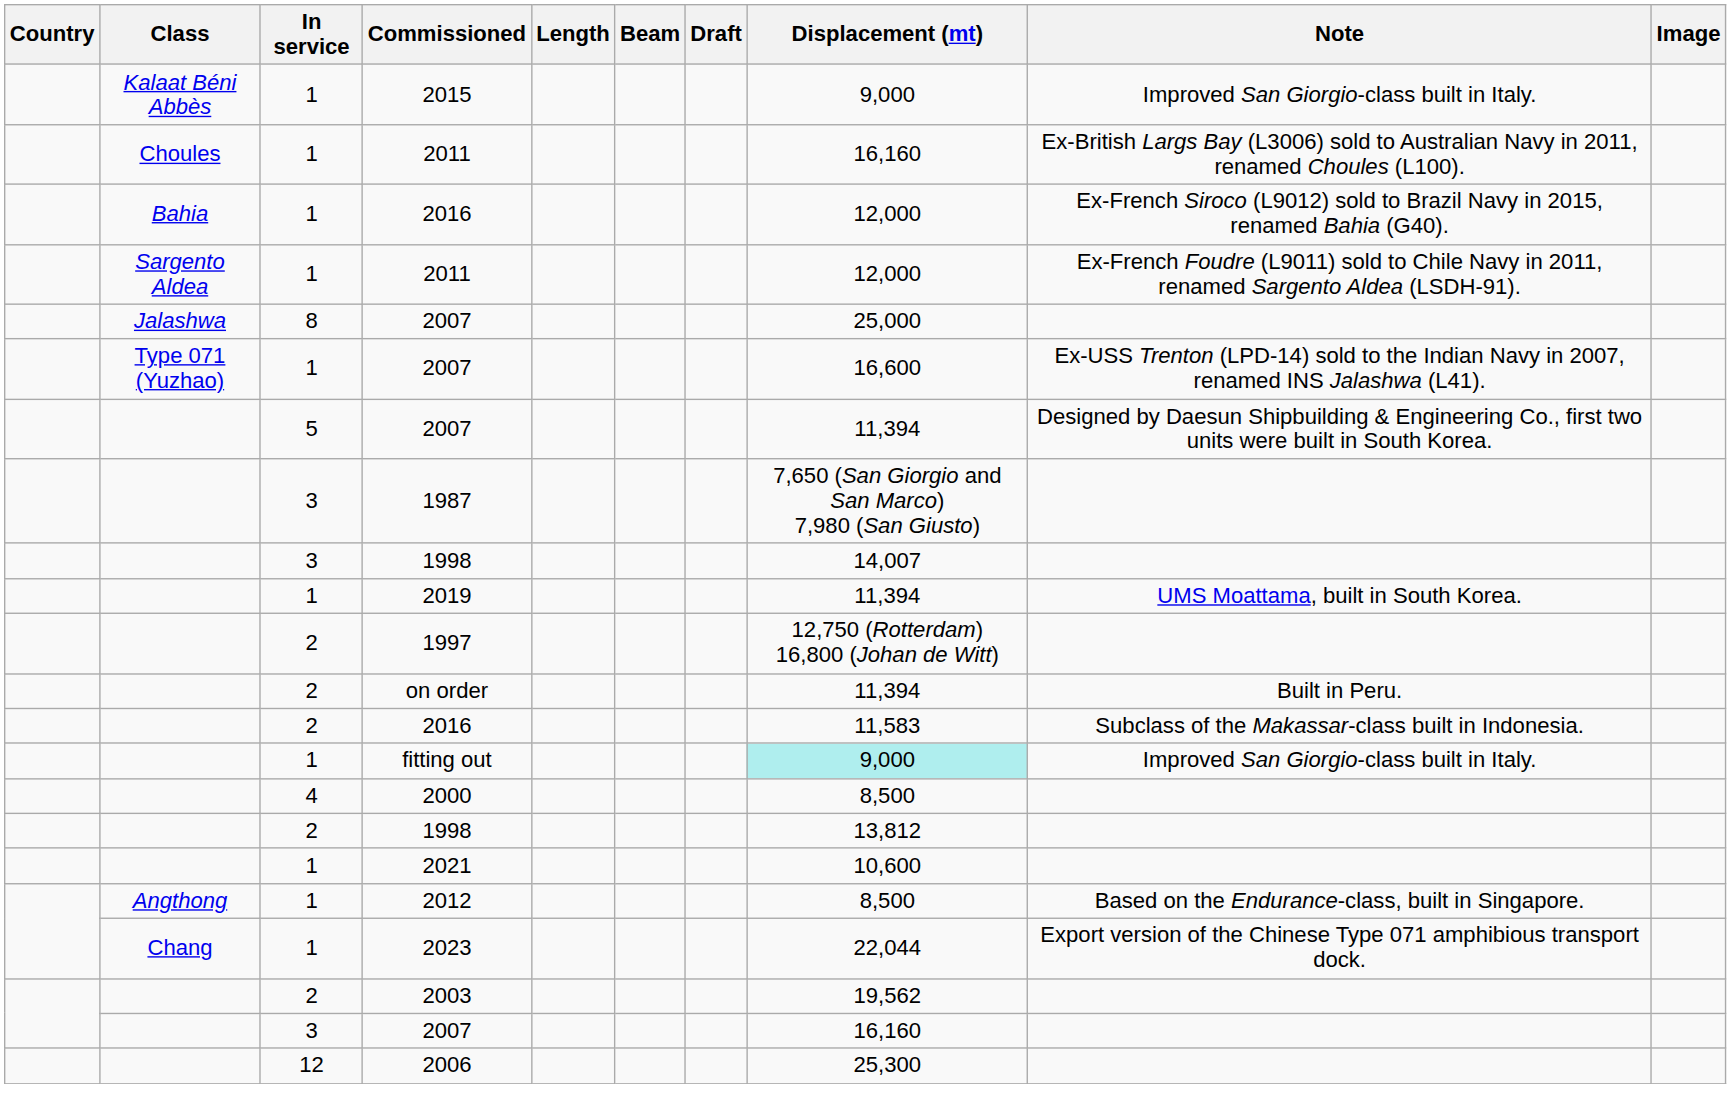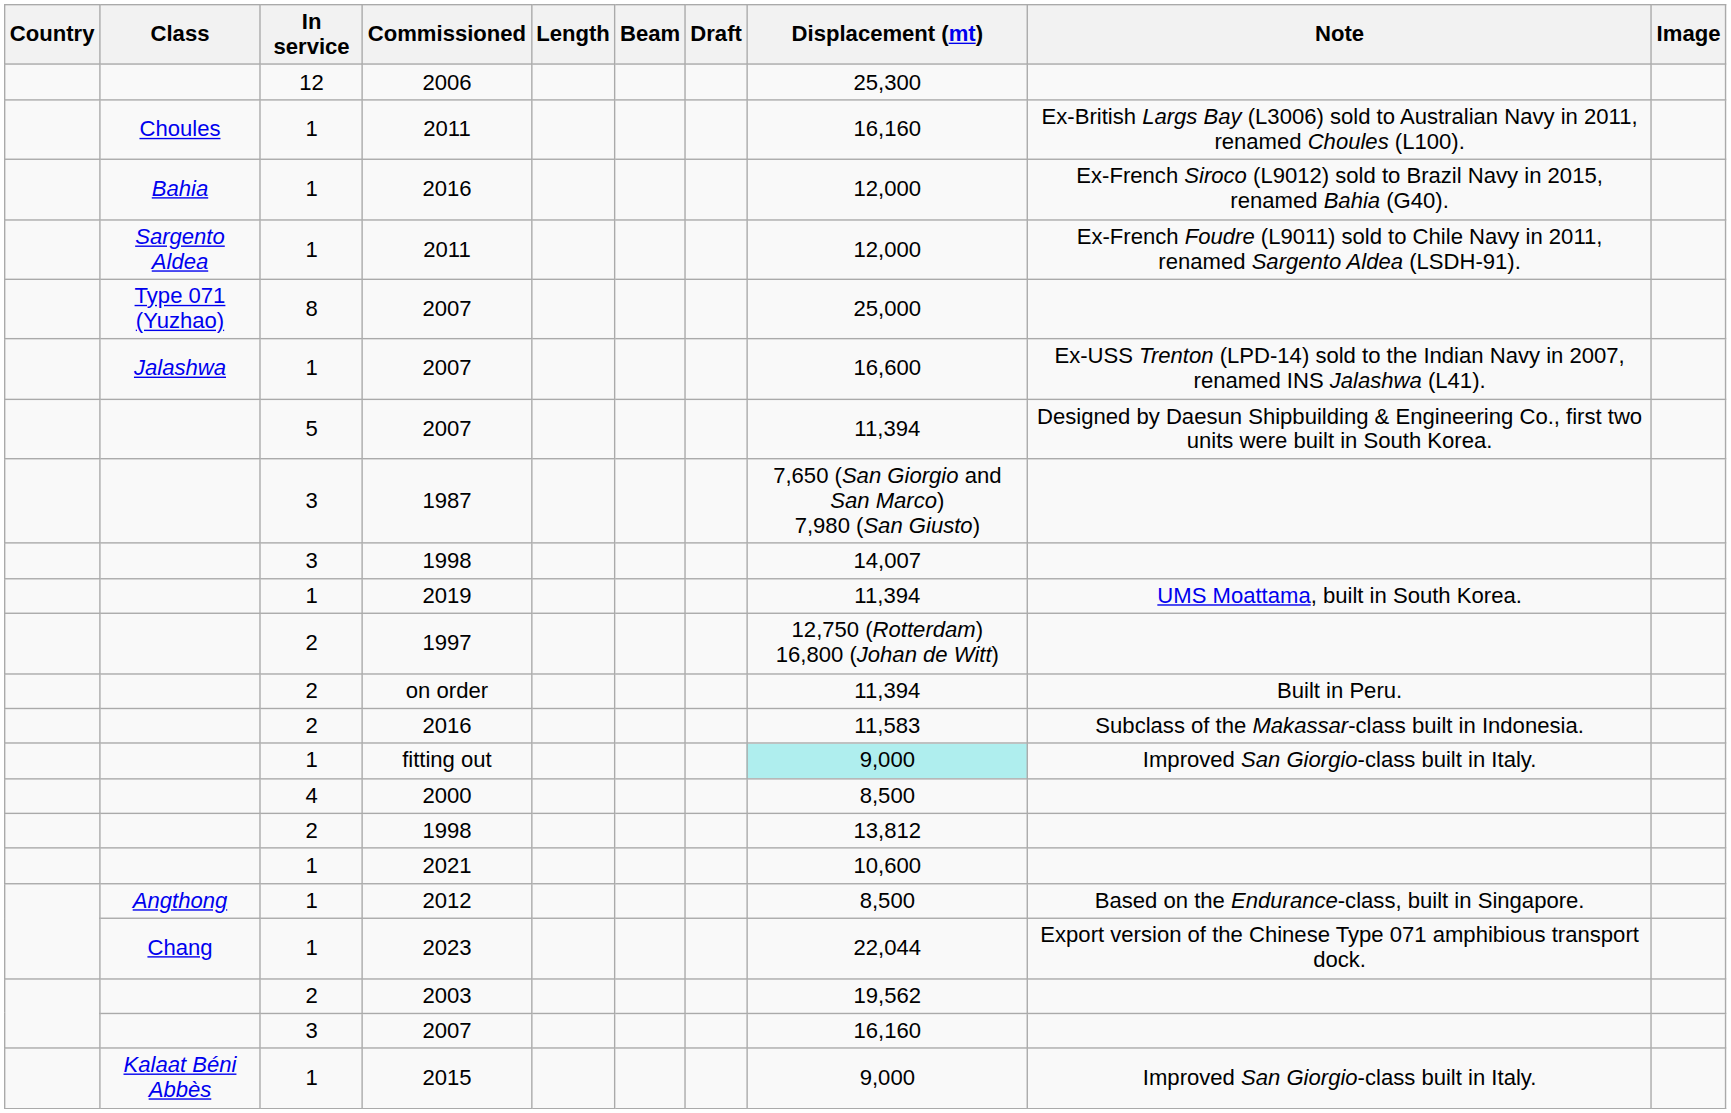rows swapped: 2015 <-> 2006
8 / 2007 | Class: Jalashwa -> Type 071 (Yuzhao)
1 / 2007 | Class: Type 071 (Yuzhao) -> Jalashwa
